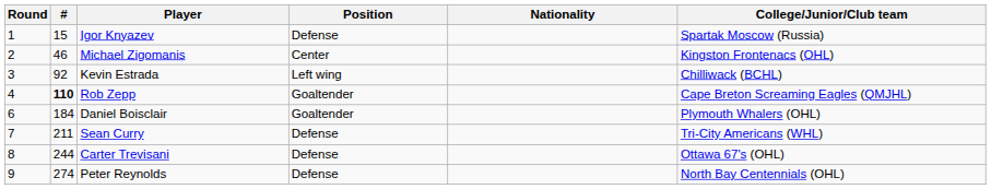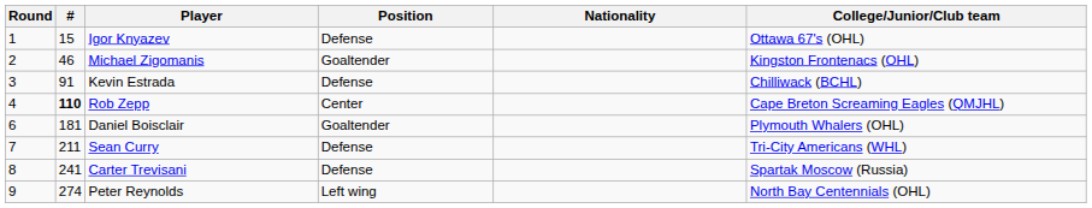Igor Knyazev | College/Junior/Club team: Spartak Moscow (Russia) -> Ottawa 67's (OHL)
Michael Zigomanis | Position: Center -> Goaltender
Kevin Estrada | #: 92 -> 91
Kevin Estrada | Position: Left wing -> Defense
Rob Zepp | Position: Goaltender -> Center
Daniel Boisclair | #: 184 -> 181
Carter Trevisani | #: 244 -> 241
Carter Trevisani | College/Junior/Club team: Ottawa 67's (OHL) -> Spartak Moscow (Russia)
Peter Reynolds | Position: Defense -> Left wing
